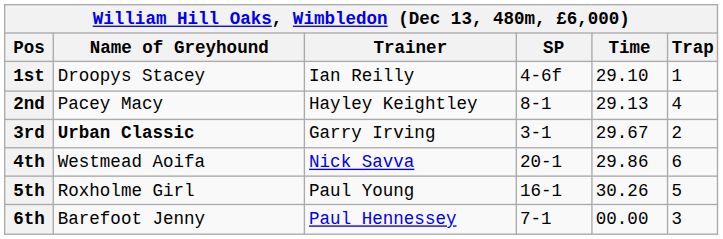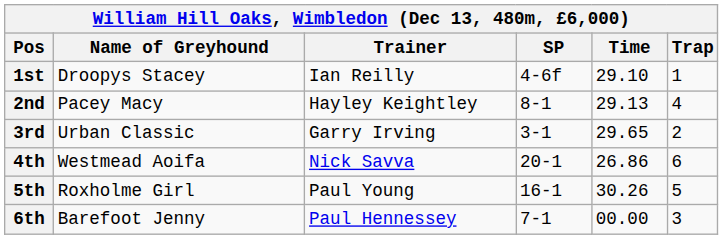3rd | Name of Greyhound: bold -> normal
3rd | Time: 29.67 -> 29.65
4th | Time: 29.86 -> 26.86
